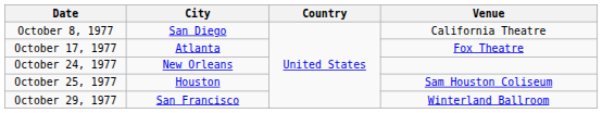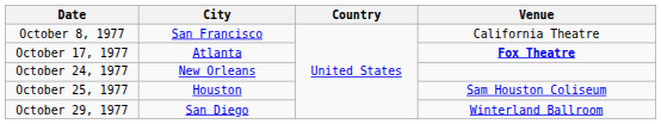October 8, 1977 | City: San Diego -> San Francisco
October 17, 1977 | Venue: normal -> bold
October 29, 1977 | City: San Francisco -> San Diego
